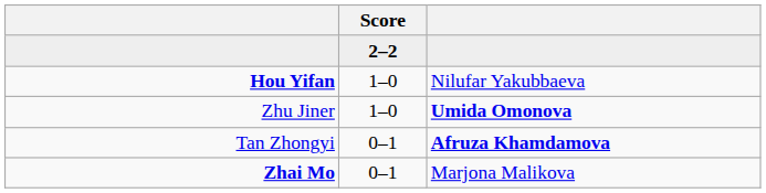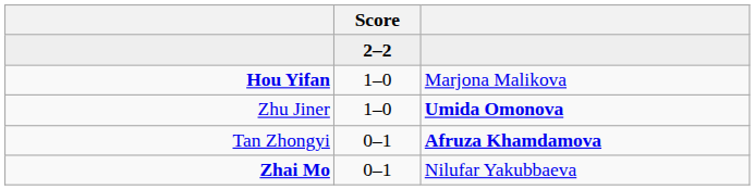Hou Yifan | column 3: Nilufar Yakubbaeva -> Marjona Malikova
Zhai Mo | column 3: Marjona Malikova -> Nilufar Yakubbaeva
